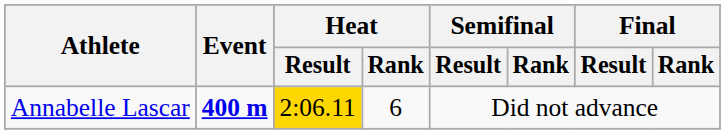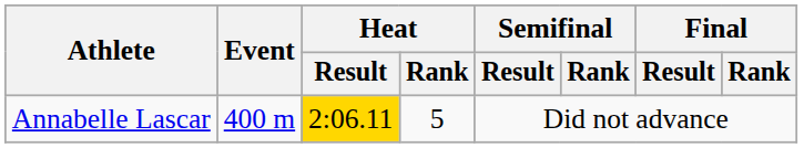Annabelle Lascar | Event: bold -> normal
Annabelle Lascar | Heat / Rank: 6 -> 5
